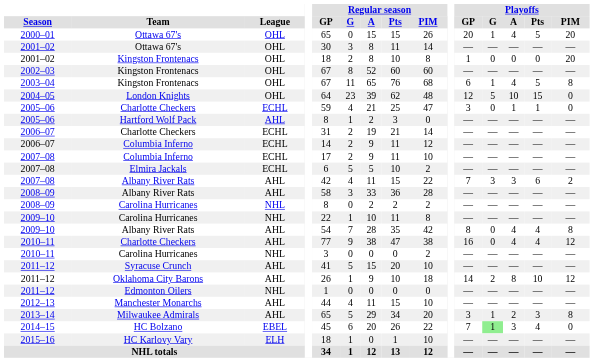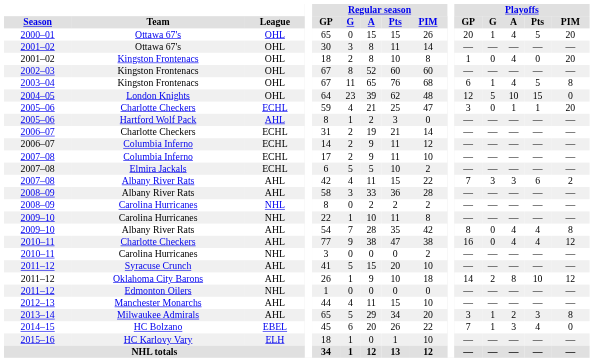2001–02 / Kingston Frontenacs | Playoffs / A: 0 -> 4
2005–06 / Charlotte Checkers | Playoffs / PIM: 0 -> 20
2014–15 | Playoffs / G: lightgreen background -> no background
